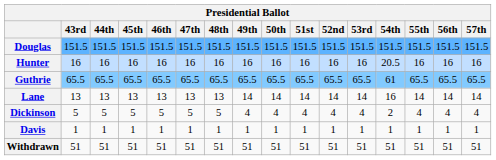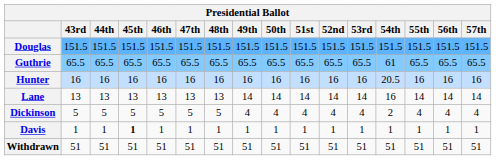rows swapped: Guthrie <-> Hunter
Davis | 45th: normal -> bold
